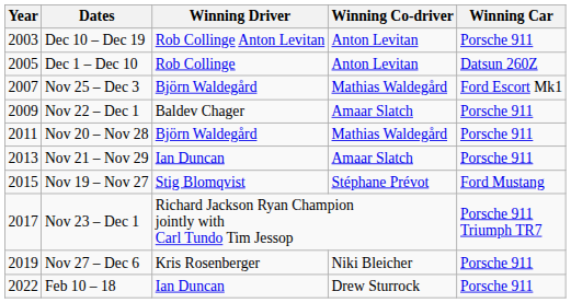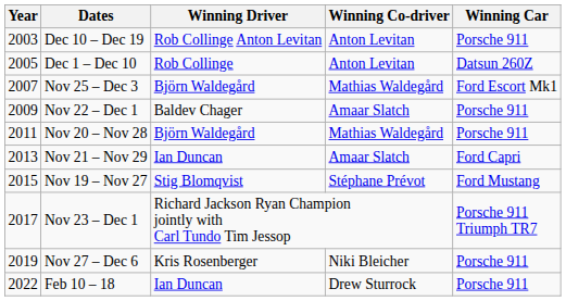Nov 21 – Nov 29 | Winning Car: Porsche 911 -> Ford Capri
